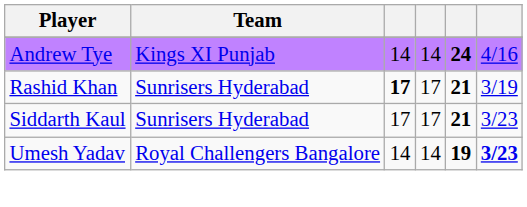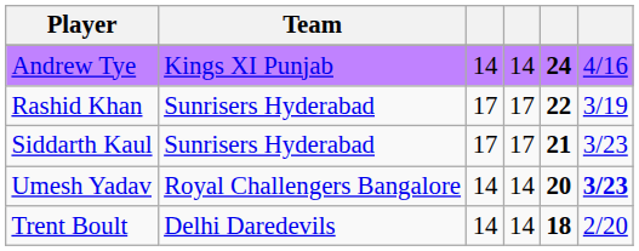Rashid Khan | column 3: bold -> normal
Rashid Khan | column 5: 21 -> 22
Umesh Yadav | column 5: 19 -> 20
+ row: Trent Boult | Delhi Daredevils | 14 | 14 | 18 | 2/20
